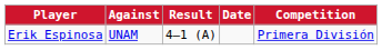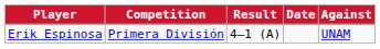columns swapped: Against <-> Competition
